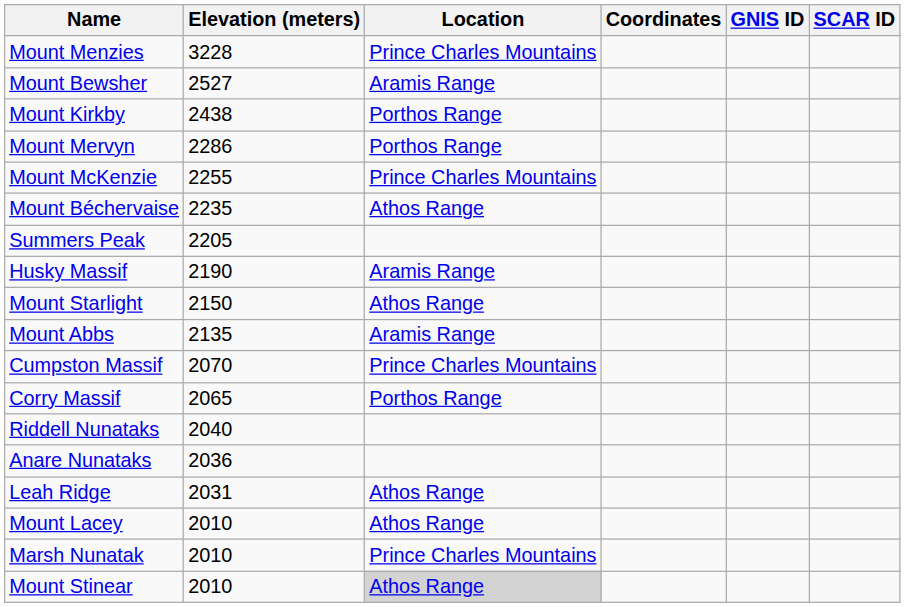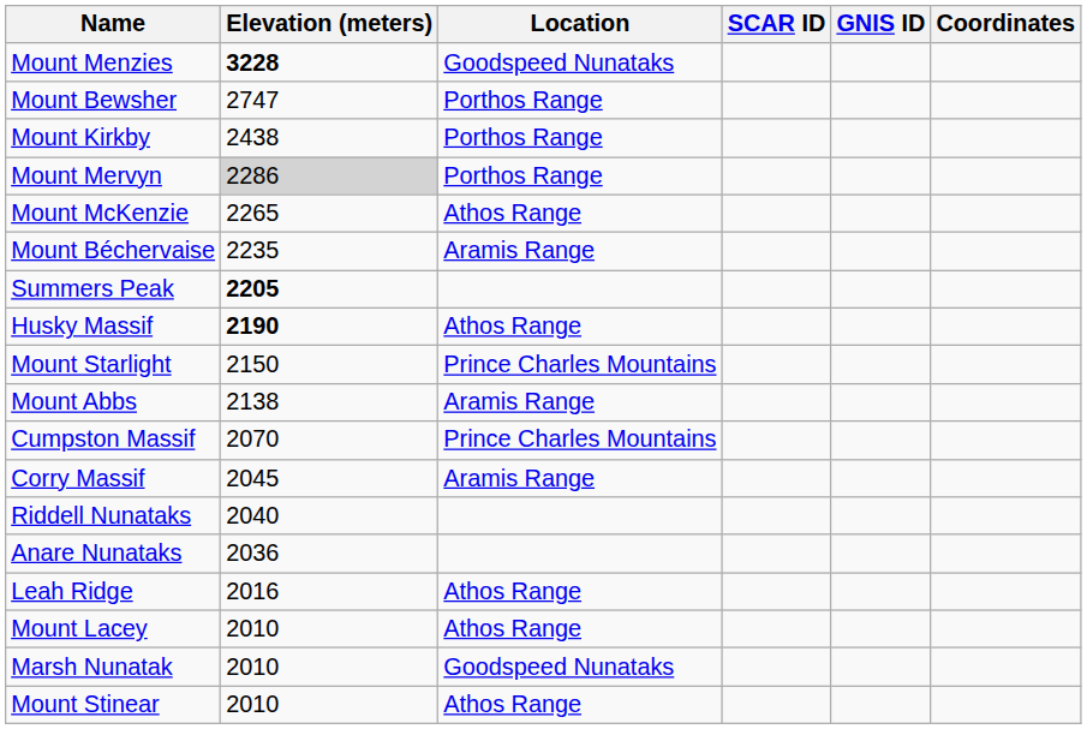columns swapped: Coordinates <-> SCAR ID
Mount Menzies | Elevation (meters): normal -> bold
Mount Menzies | Location: Prince Charles Mountains -> Goodspeed Nunataks
Mount Bewsher | Elevation (meters): 2527 -> 2747
Mount Bewsher | Location: Aramis Range -> Porthos Range
Mount Mervyn | Elevation (meters): no background -> lightgrey background
Mount McKenzie | Elevation (meters): 2255 -> 2265
Mount McKenzie | Location: Prince Charles Mountains -> Athos Range
Mount Béchervaise | Location: Athos Range -> Aramis Range
Summers Peak | Elevation (meters): normal -> bold
Husky Massif | Elevation (meters): normal -> bold
Husky Massif | Location: Aramis Range -> Athos Range
Mount Starlight | Location: Athos Range -> Prince Charles Mountains
Mount Abbs | Elevation (meters): 2135 -> 2138
Corry Massif | Elevation (meters): 2065 -> 2045
Corry Massif | Location: Porthos Range -> Aramis Range
Leah Ridge | Elevation (meters): 2031 -> 2016
Marsh Nunatak | Location: Prince Charles Mountains -> Goodspeed Nunataks
Mount Stinear | Location: lightgrey background -> no background
